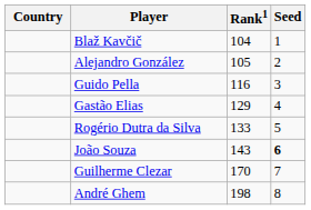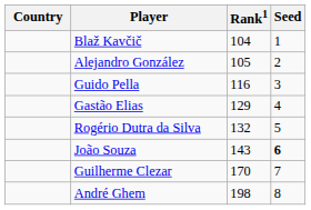Rogério Dutra da Silva | Rank1: 133 -> 132
